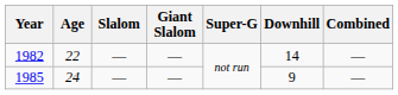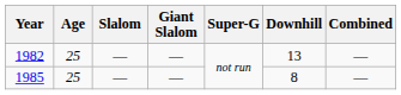1982 | Age: 22 -> 25
1982 | Downhill: 14 -> 13
1985 | Age: 24 -> 25
1985 | Downhill: 9 -> 8
